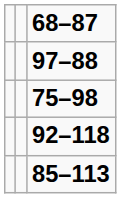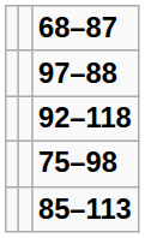rows swapped: 75–98 <-> 92–118
